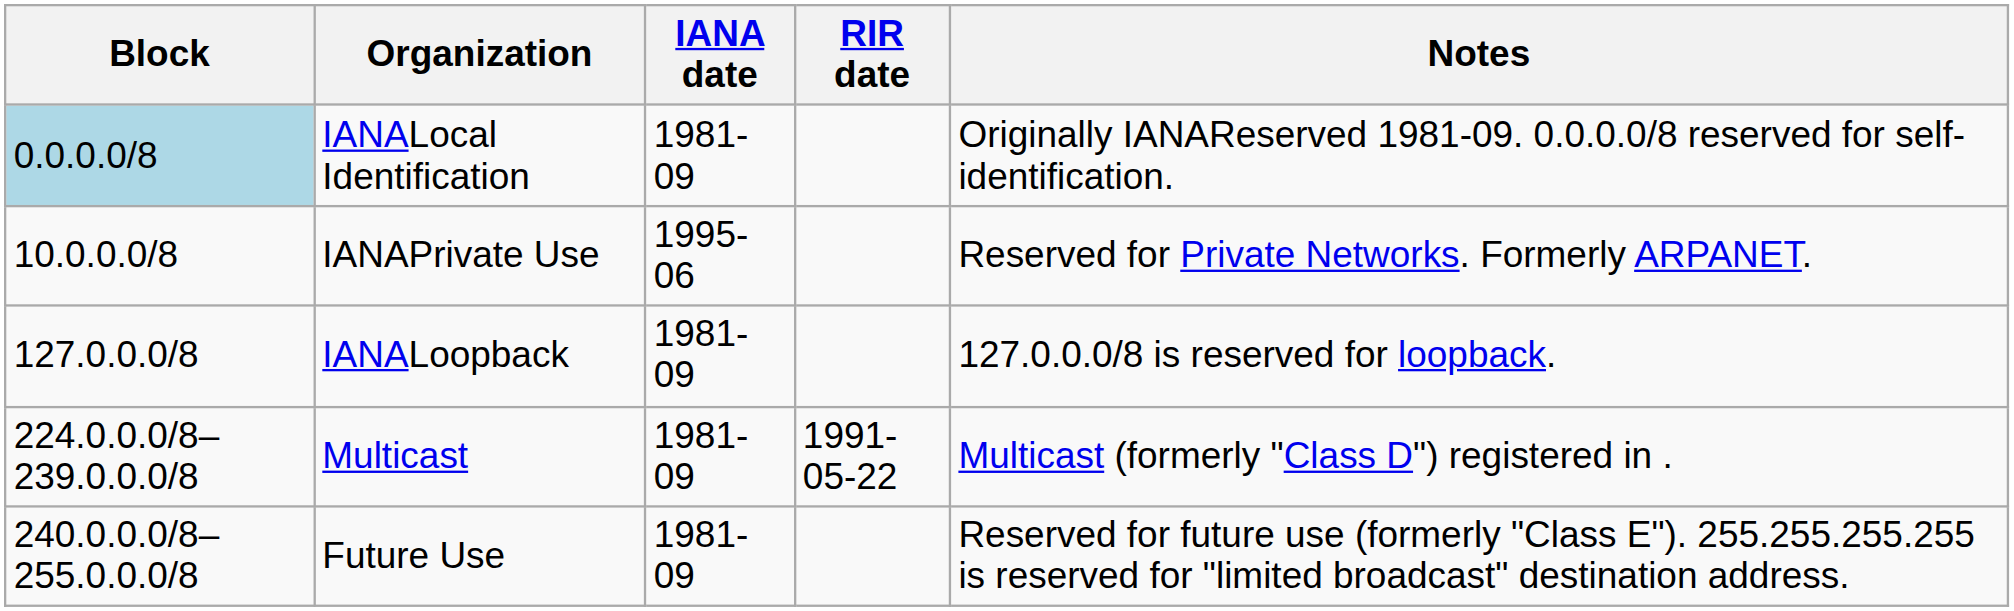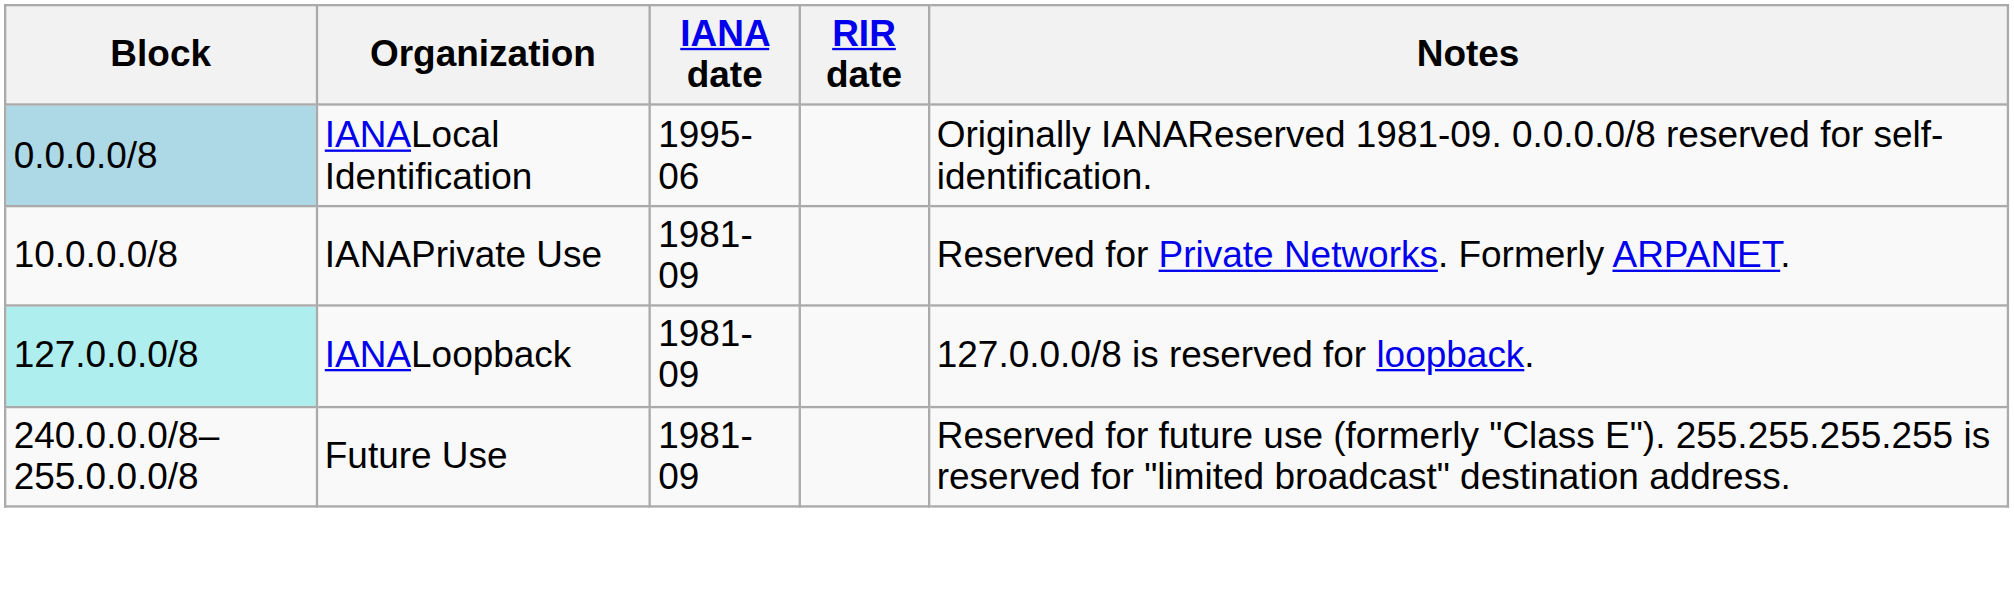IANALocal Identification | IANA date: 1981-09 -> 1995-06
IANAPrivate Use | IANA date: 1995-06 -> 1981-09
IANALoopback | Block: no background -> paleturquoise background
- row: 224.0.0.0/8–239.0.0.0/8 | Multicast | 1981-09 | 1991-05-22 | Multicast (formerly "Class D") registered in .
